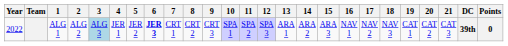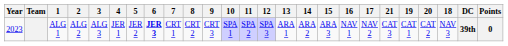columns swapped: 18 <-> 21
ALG 1 | Year: 2022 -> 2023
ALG 1 | 3: lightblue background -> no background
